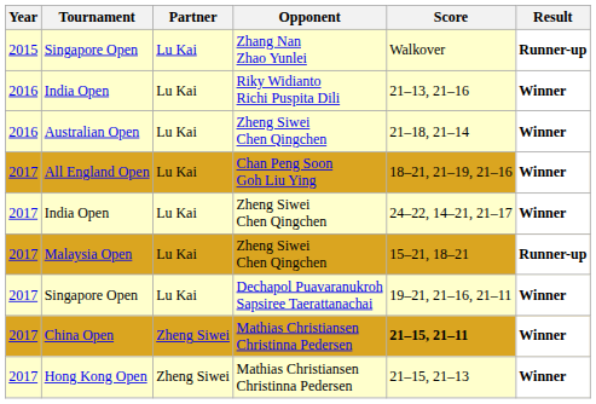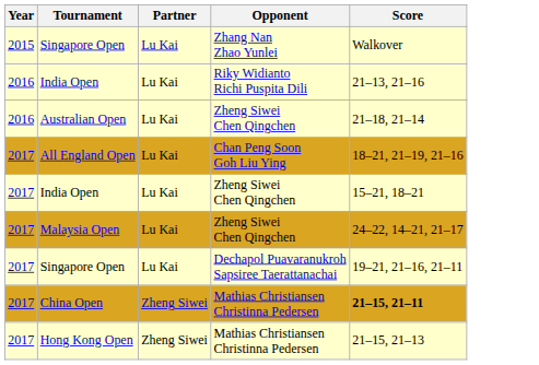- column: Result | Runner-up | Winner | Winner | Winner | Winner | Runner-up | Winner | Winner | Winner
India Open / Zheng Siwei Chen Qingchen | Score: 24–22, 14–21, 21–17 -> 15–21, 18–21
Malaysia Open | Score: 15–21, 18–21 -> 24–22, 14–21, 21–17
